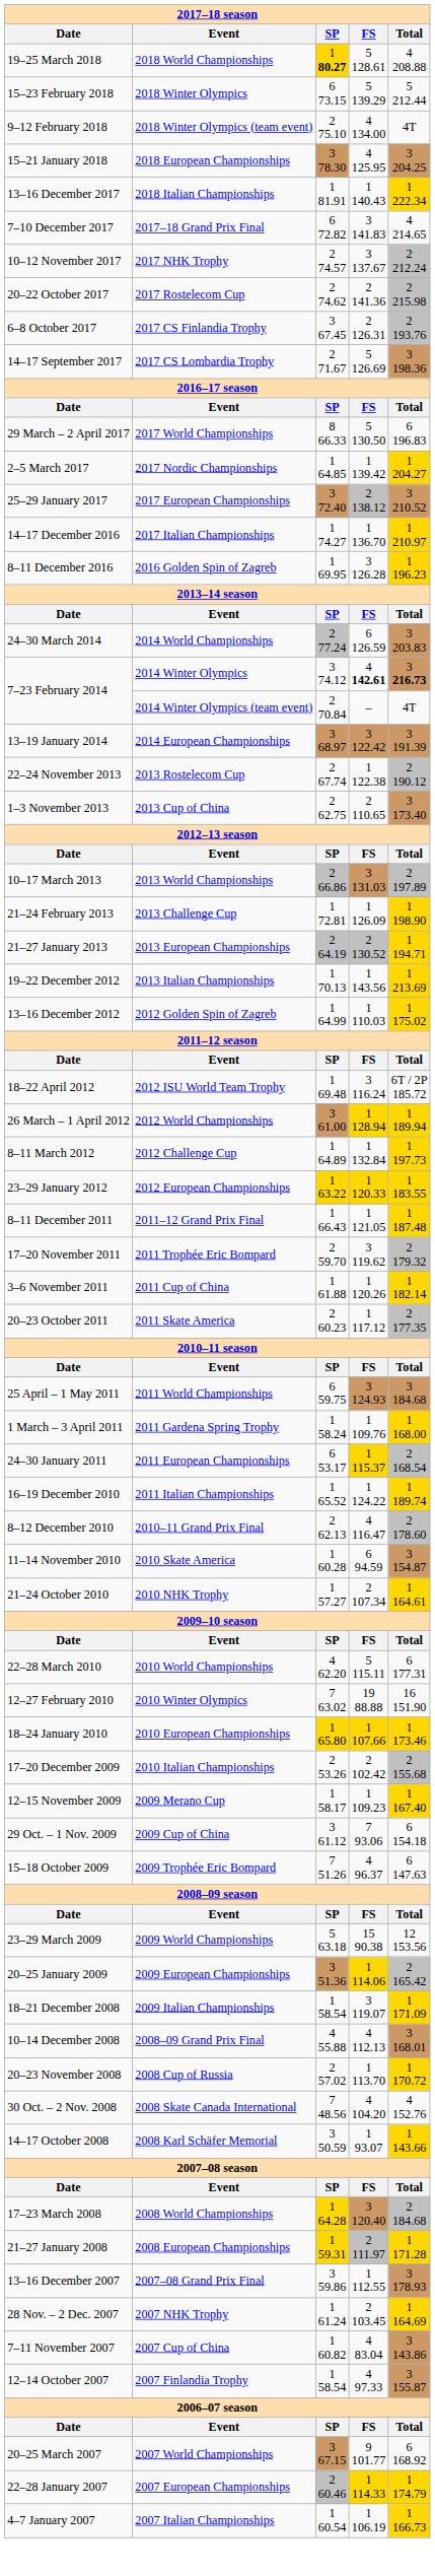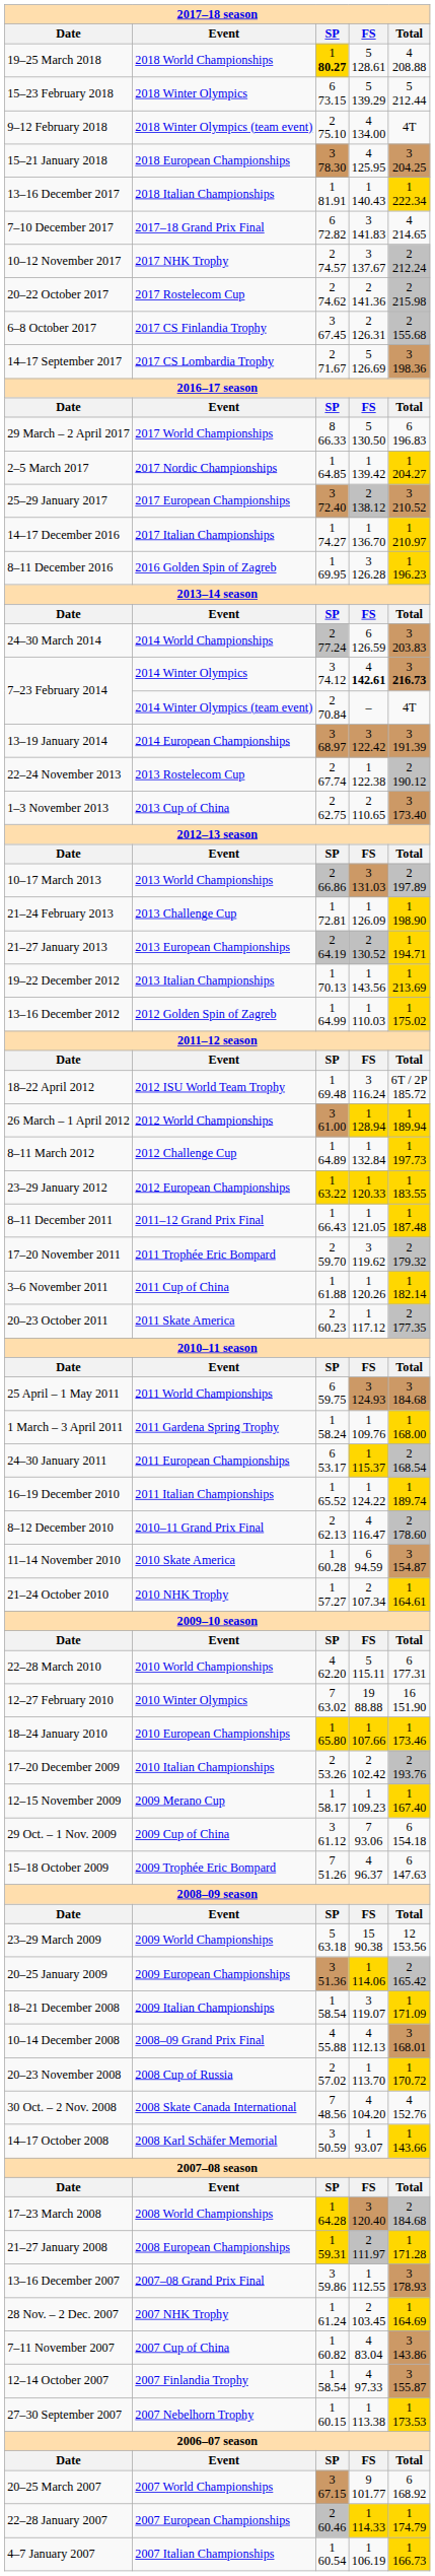2017 CS Finlandia Trophy | Total: 2 193.76 -> 2 155.68
2010 Italian Championships | Total: 2 155.68 -> 2 193.76
+ row: 27–30 September 2007 | 2007 Nebelhorn Trophy | 1 60.15 | 1 113.38 | 1 173.53
